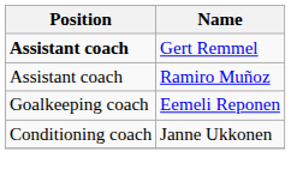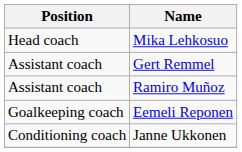+ row: Head coach | Mika Lehkosuo
Gert Remmel | Position: bold -> normal
